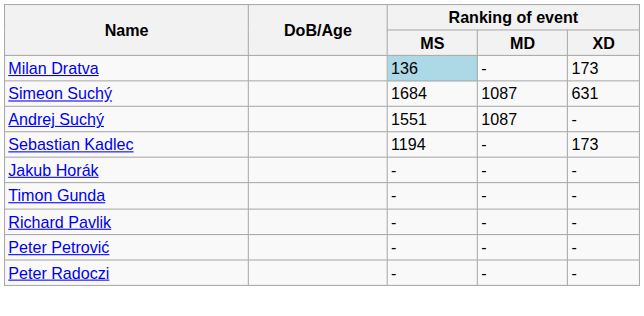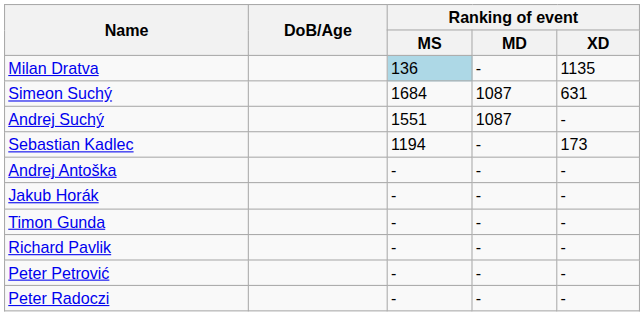Milan Dratva | Ranking of event / XD: 173 -> 1135
+ row: Andrej Antoška | - | - | -
